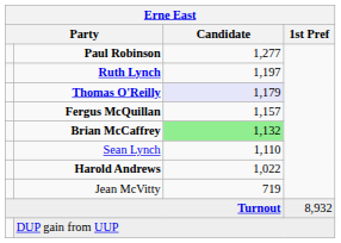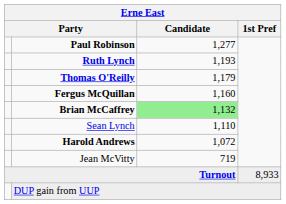Ruth Lynch | Candidate: 1,197 -> 1,193
Thomas O'Reilly | Candidate: lavender background -> no background
Fergus McQuillan | Candidate: 1,157 -> 1,160
Harold Andrews | Candidate: 1,022 -> 1,072
Turnout | 1st Pref: 8,932 -> 8,933
